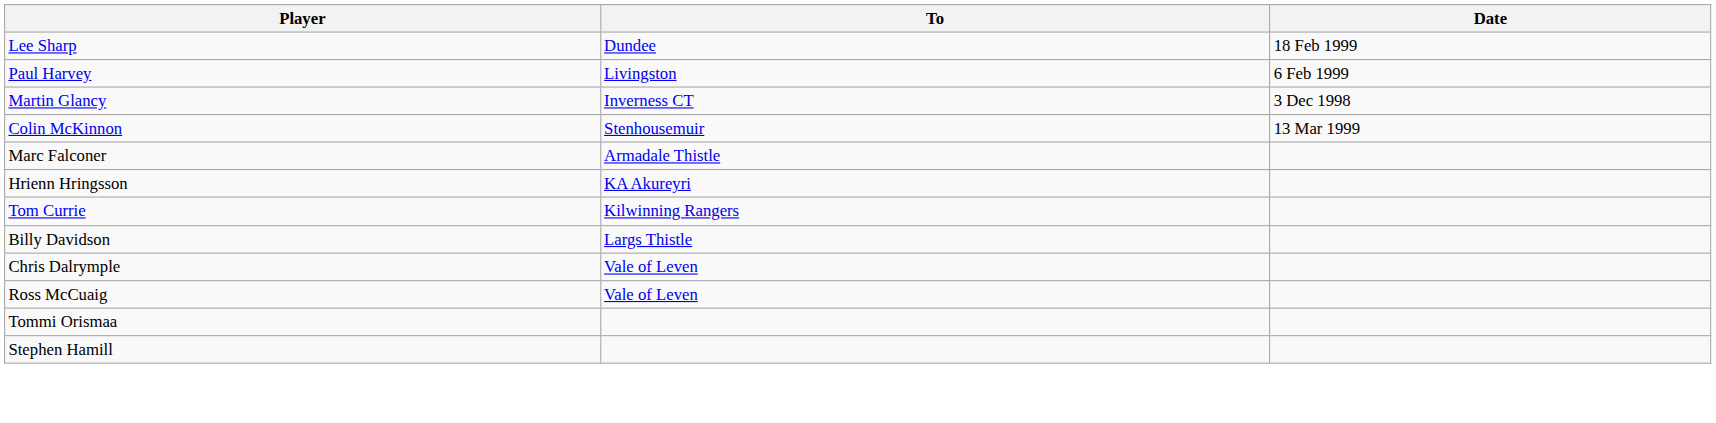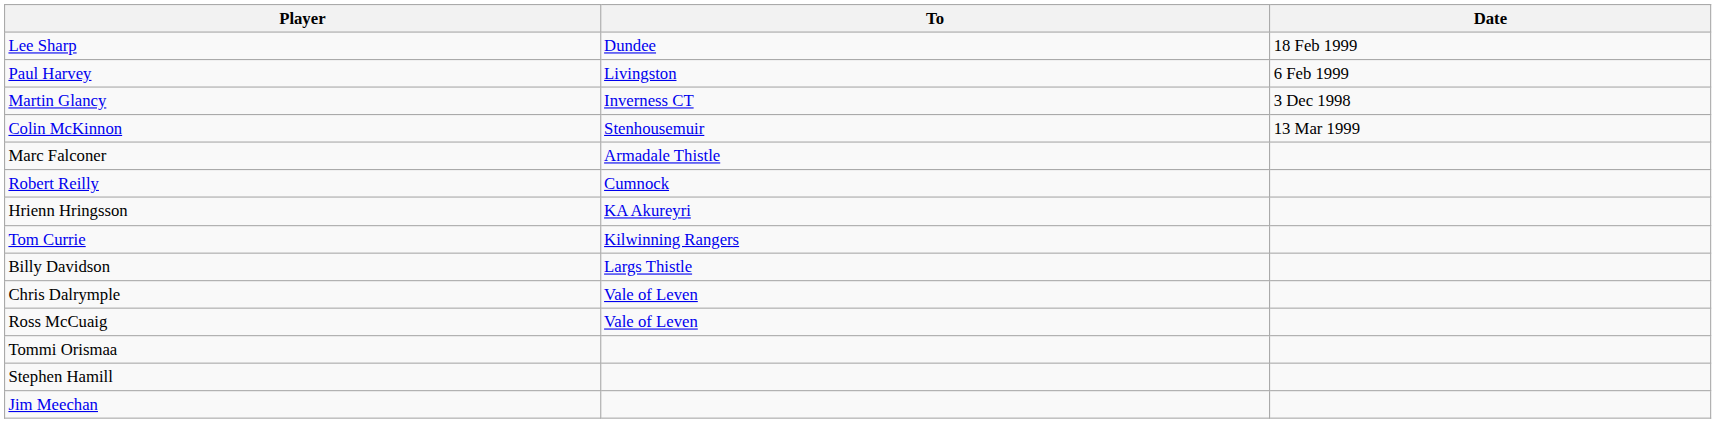+ row: Robert Reilly | Cumnock
+ row: Jim Meechan
